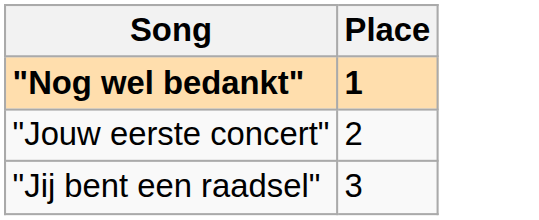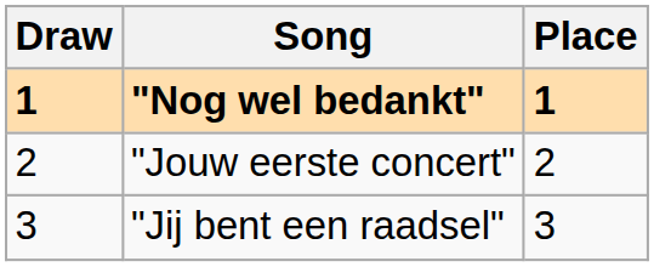+ column: Draw | 1 | 2 | 3
